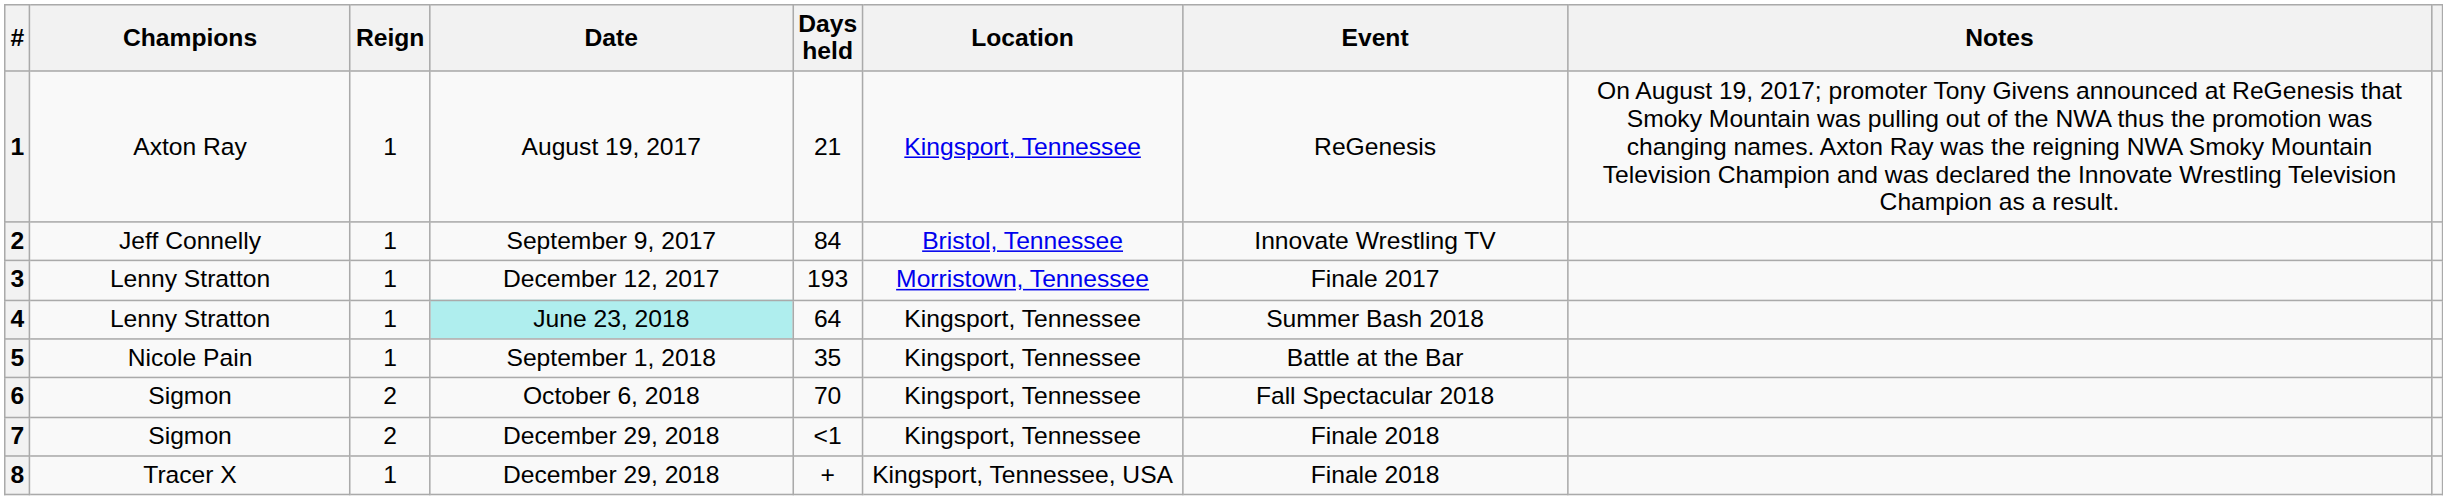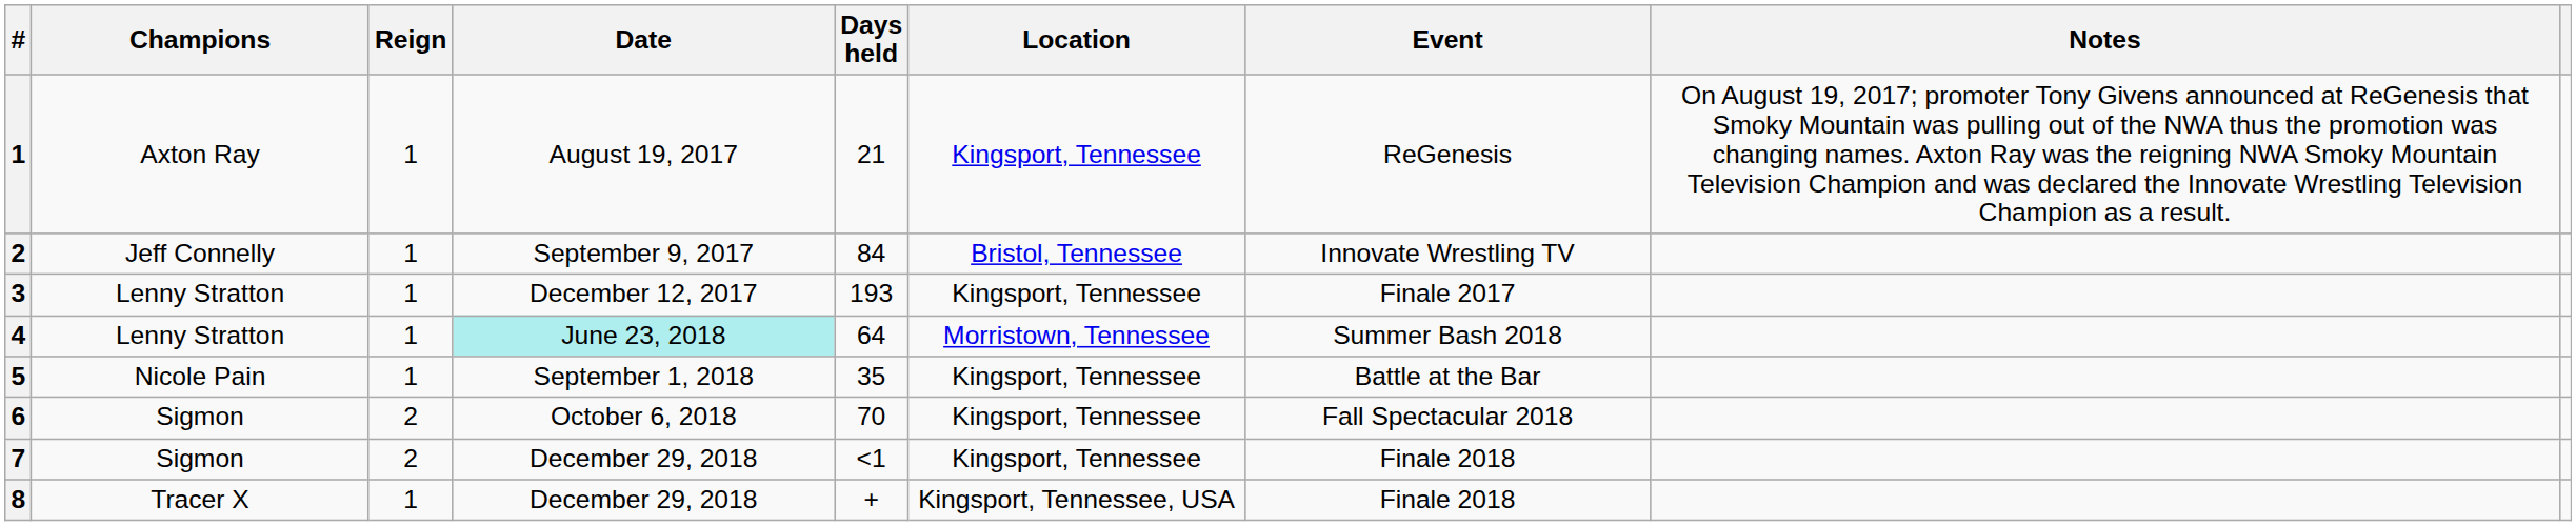3 | Location: Morristown, Tennessee -> Kingsport, Tennessee
4 | Location: Kingsport, Tennessee -> Morristown, Tennessee
